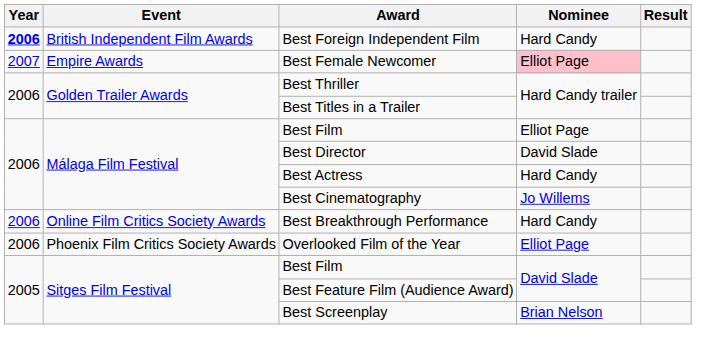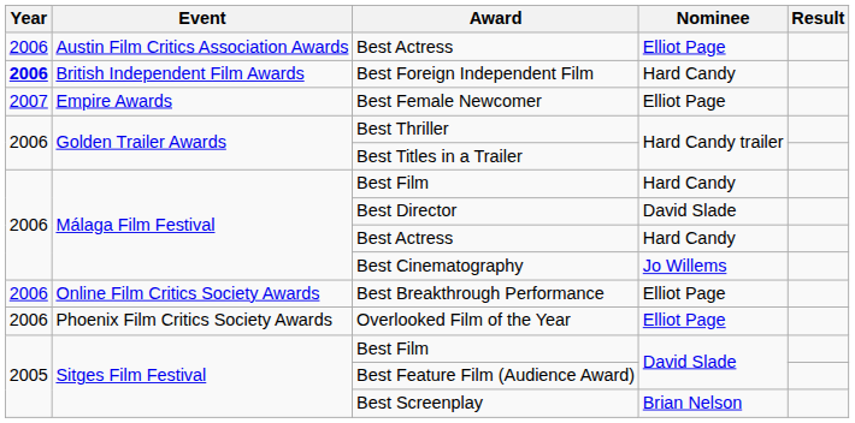+ row: 2006 | Austin Film Critics Association Awards | Best Actress | Elliot Page
Best Female Newcomer | Nominee: pink background -> no background
Málaga Film Festival / Best Film | Nominee: Elliot Page -> Hard Candy
Best Breakthrough Performance | Nominee: Hard Candy -> Elliot Page
